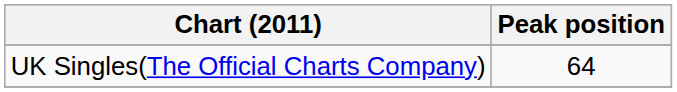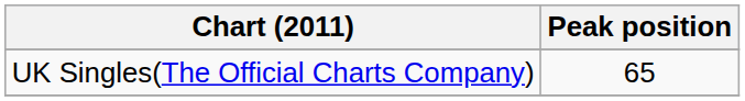UK Singles(The Official Charts Company) | Peak position: 64 -> 65
